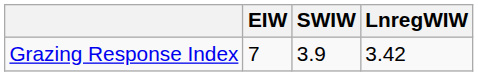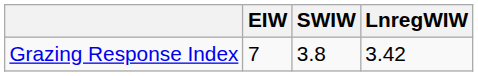Grazing Response Index | SWIW: 3.9 -> 3.8
